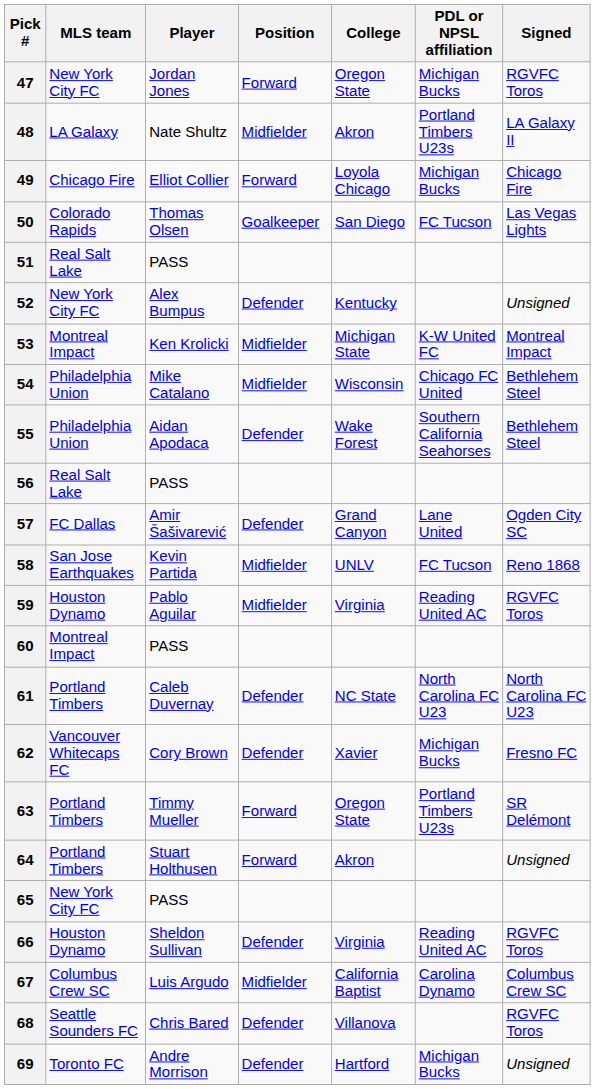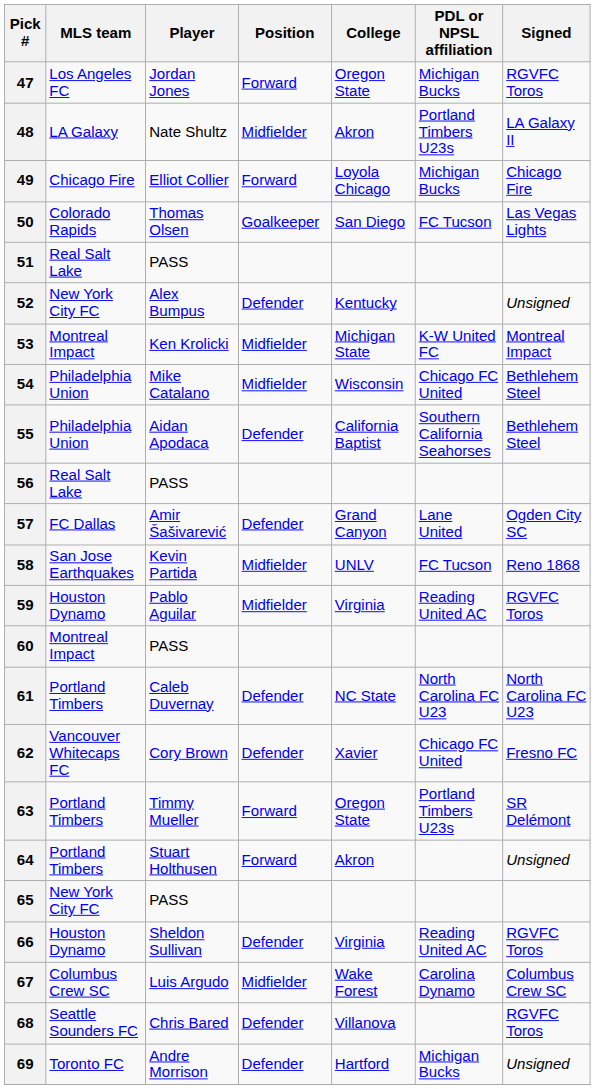47 | MLS team: New York City FC -> Los Angeles FC
55 | College: Wake Forest -> California Baptist
62 | PDL or NPSL affiliation: Michigan Bucks -> Chicago FC United
67 | College: California Baptist -> Wake Forest
